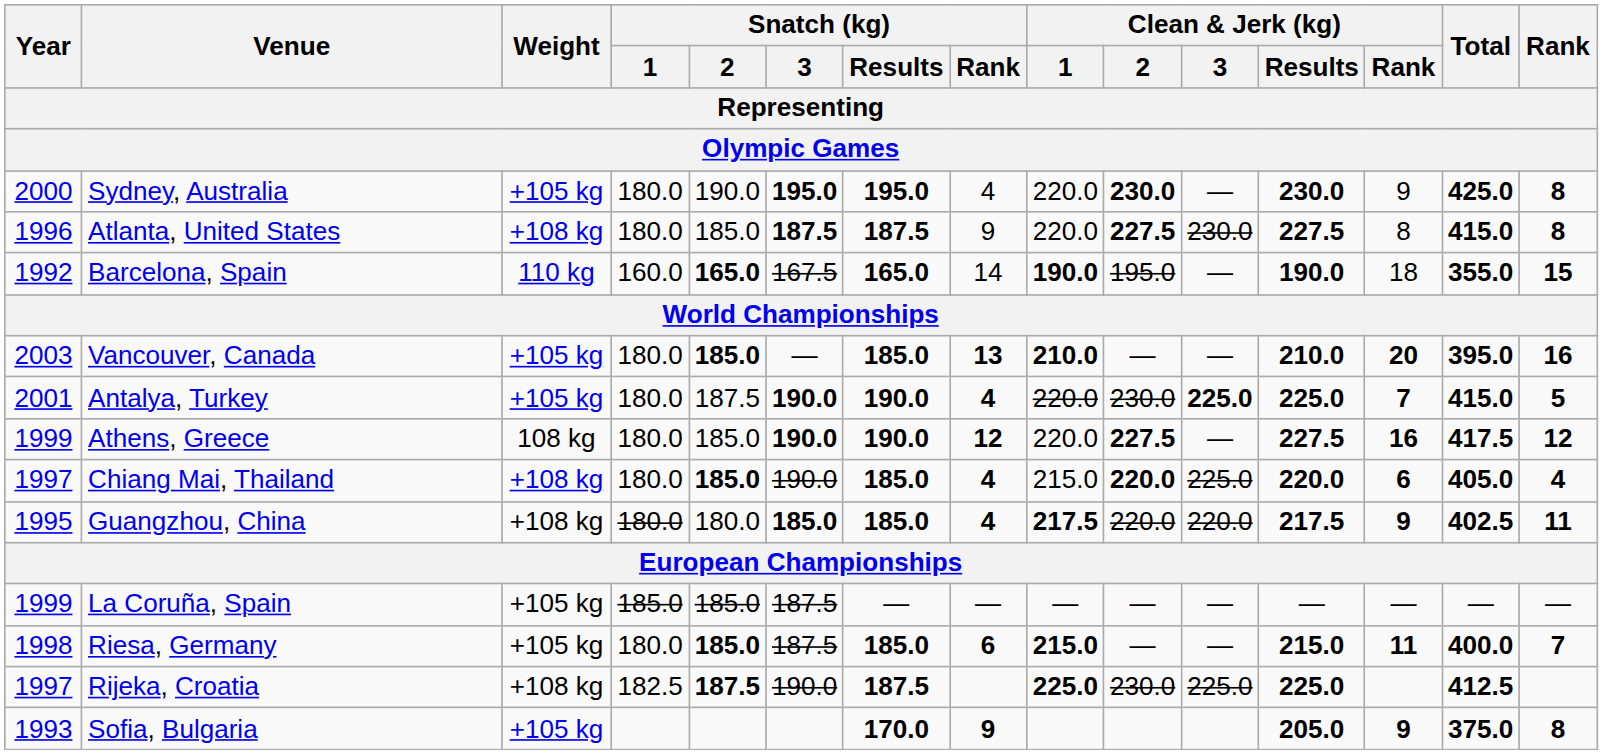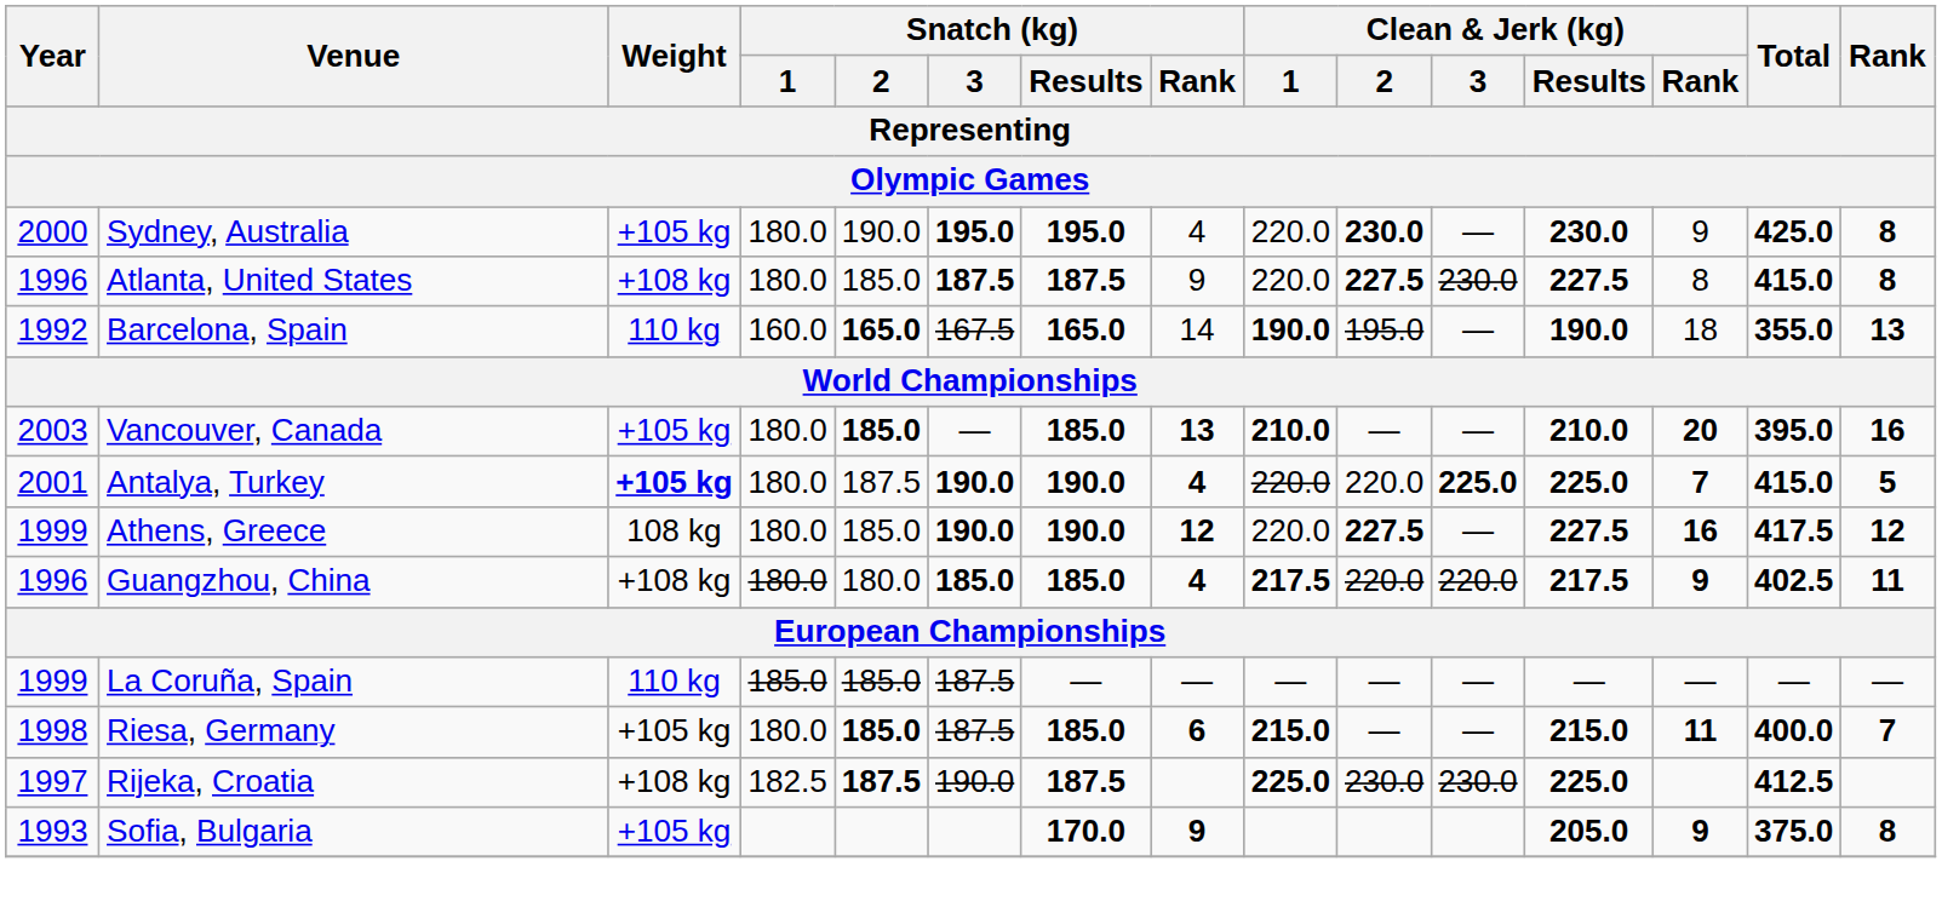Barcelona, Spain | Rank: 15 -> 13
Antalya, Turkey | Weight: normal -> bold
Antalya, Turkey | Clean & Jerk (kg) / 2: 230.0 -> 220.0
- row: 1997 | Chiang Mai, Thailand | +108 kg | 180.0 | 185.0 | 190.0 | 185.0 | 4 | 215.0 | 220.0 | 225.0 | 220.0 | 6 | 405.0 | 4
Guangzhou, China | Year: 1995 -> 1996
La Coruña, Spain | Weight: +105 kg -> 110 kg
Rijeka, Croatia | Clean & Jerk (kg) / 3: 225.0 -> 230.0
